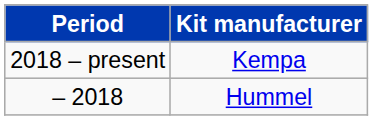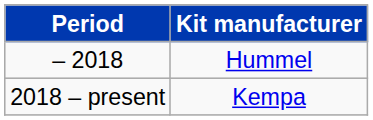rows swapped: – 2018 <-> 2018 – present
